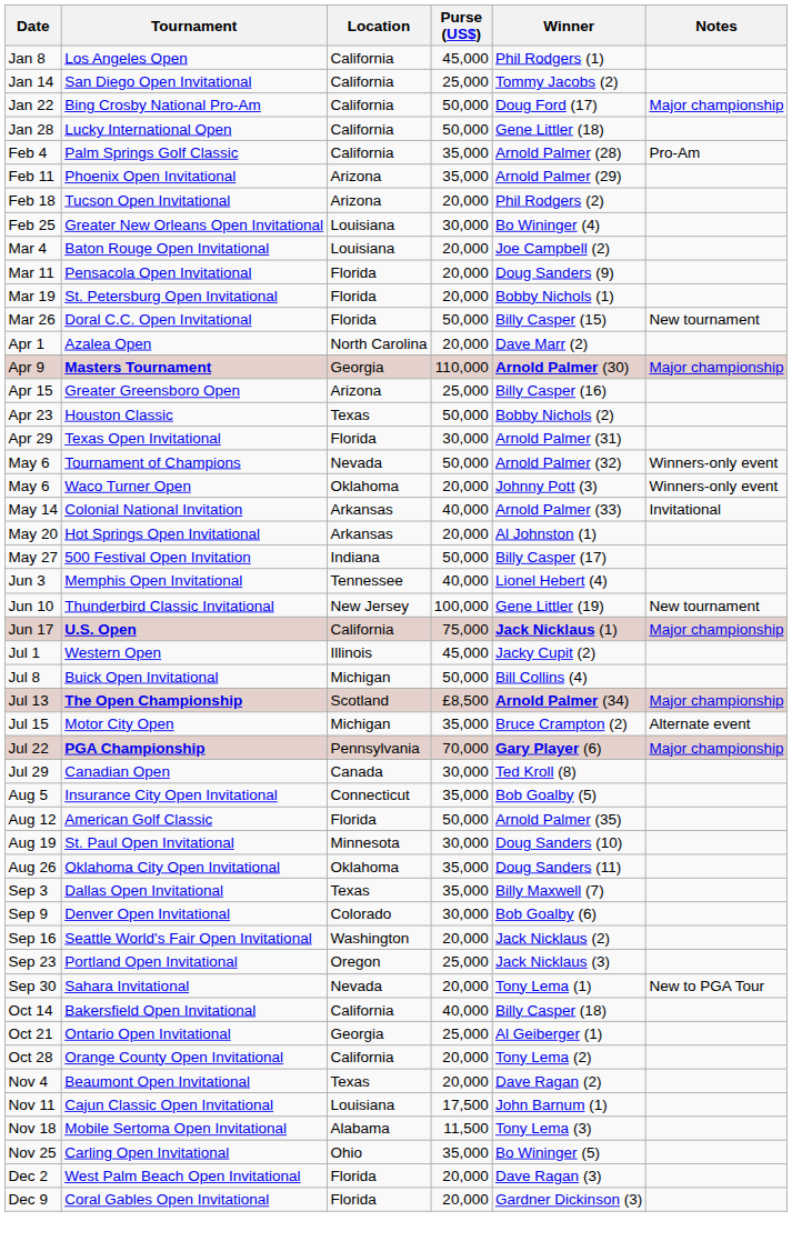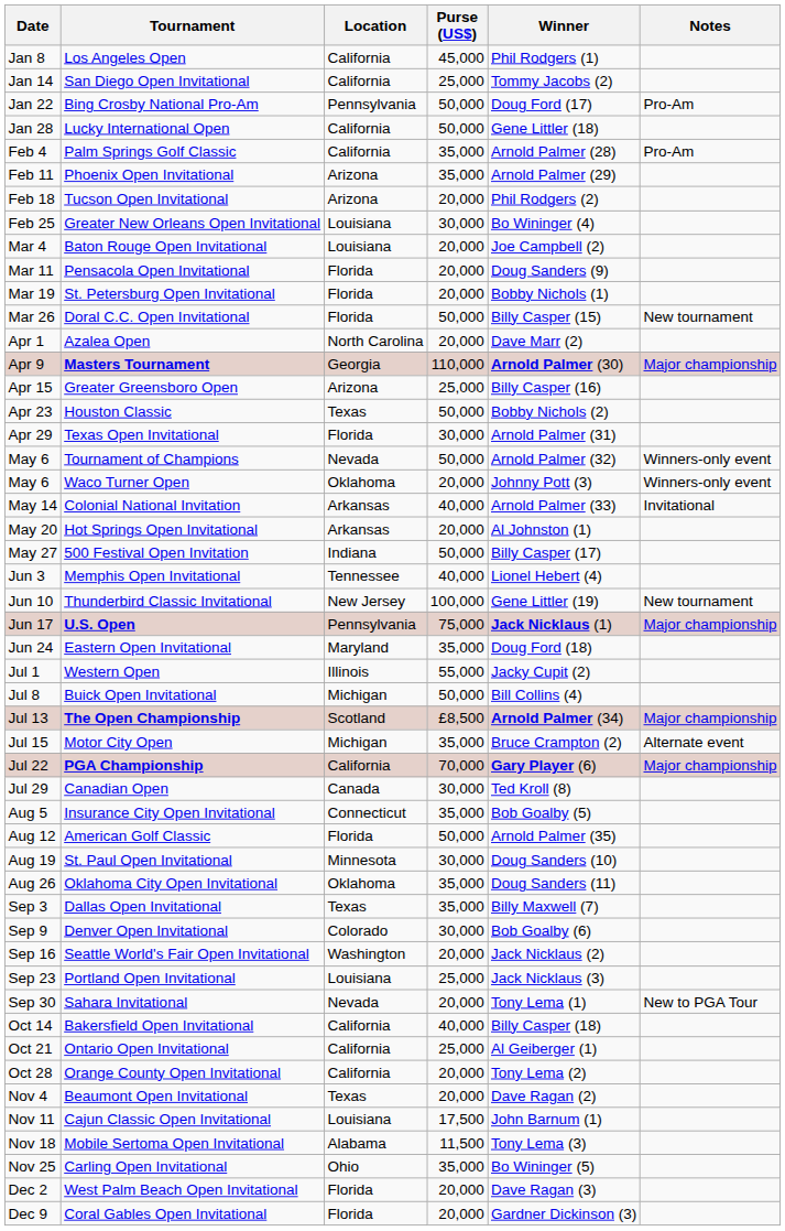Bing Crosby National Pro-Am | Location: California -> Pennsylvania
Bing Crosby National Pro-Am | Notes: Major championship -> Pro-Am
U.S. Open | Location: California -> Pennsylvania
+ row: Jun 24 | Eastern Open Invitational | Maryland | 35,000 | Doug Ford (18)
Western Open | Purse (US$): 45,000 -> 55,000
PGA Championship | Location: Pennsylvania -> California
Portland Open Invitational | Location: Oregon -> Louisiana
Ontario Open Invitational | Location: Georgia -> California
